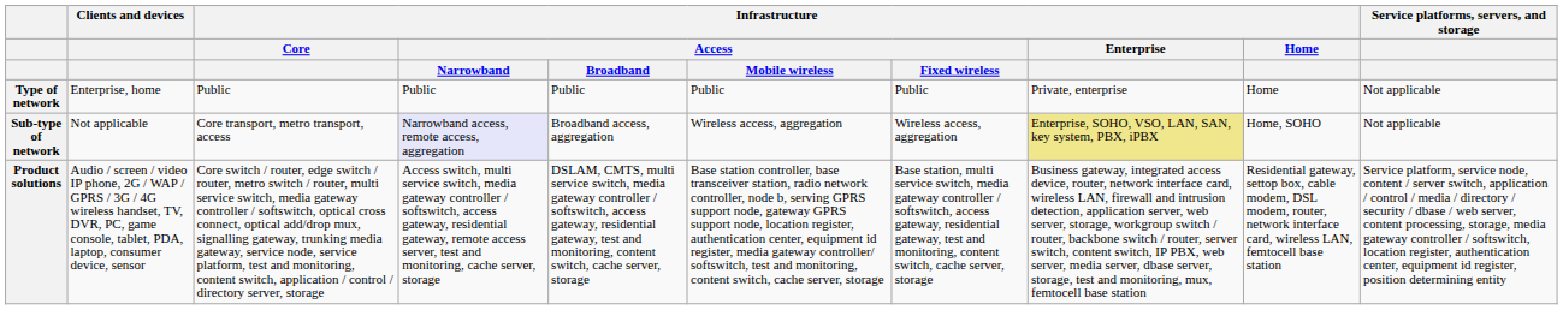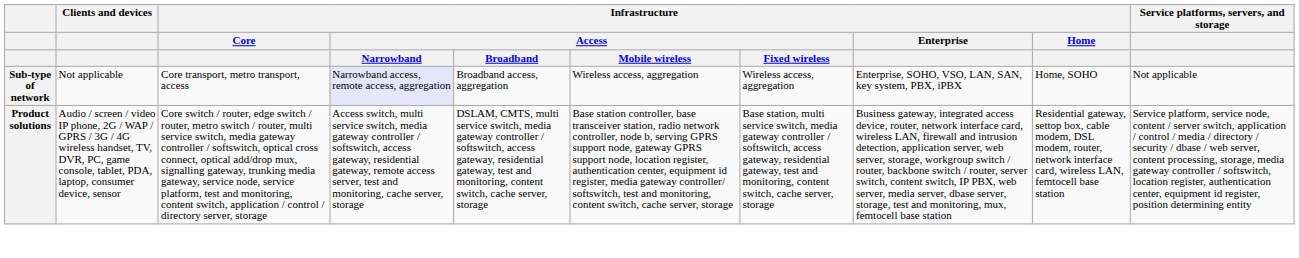- row: Type of network | Enterprise, home | Public | Public | Public | Public | Public | Private, enterprise | Home | Not applicable
Sub-type of network | Infrastructure / Enterprise: khaki background -> no background
